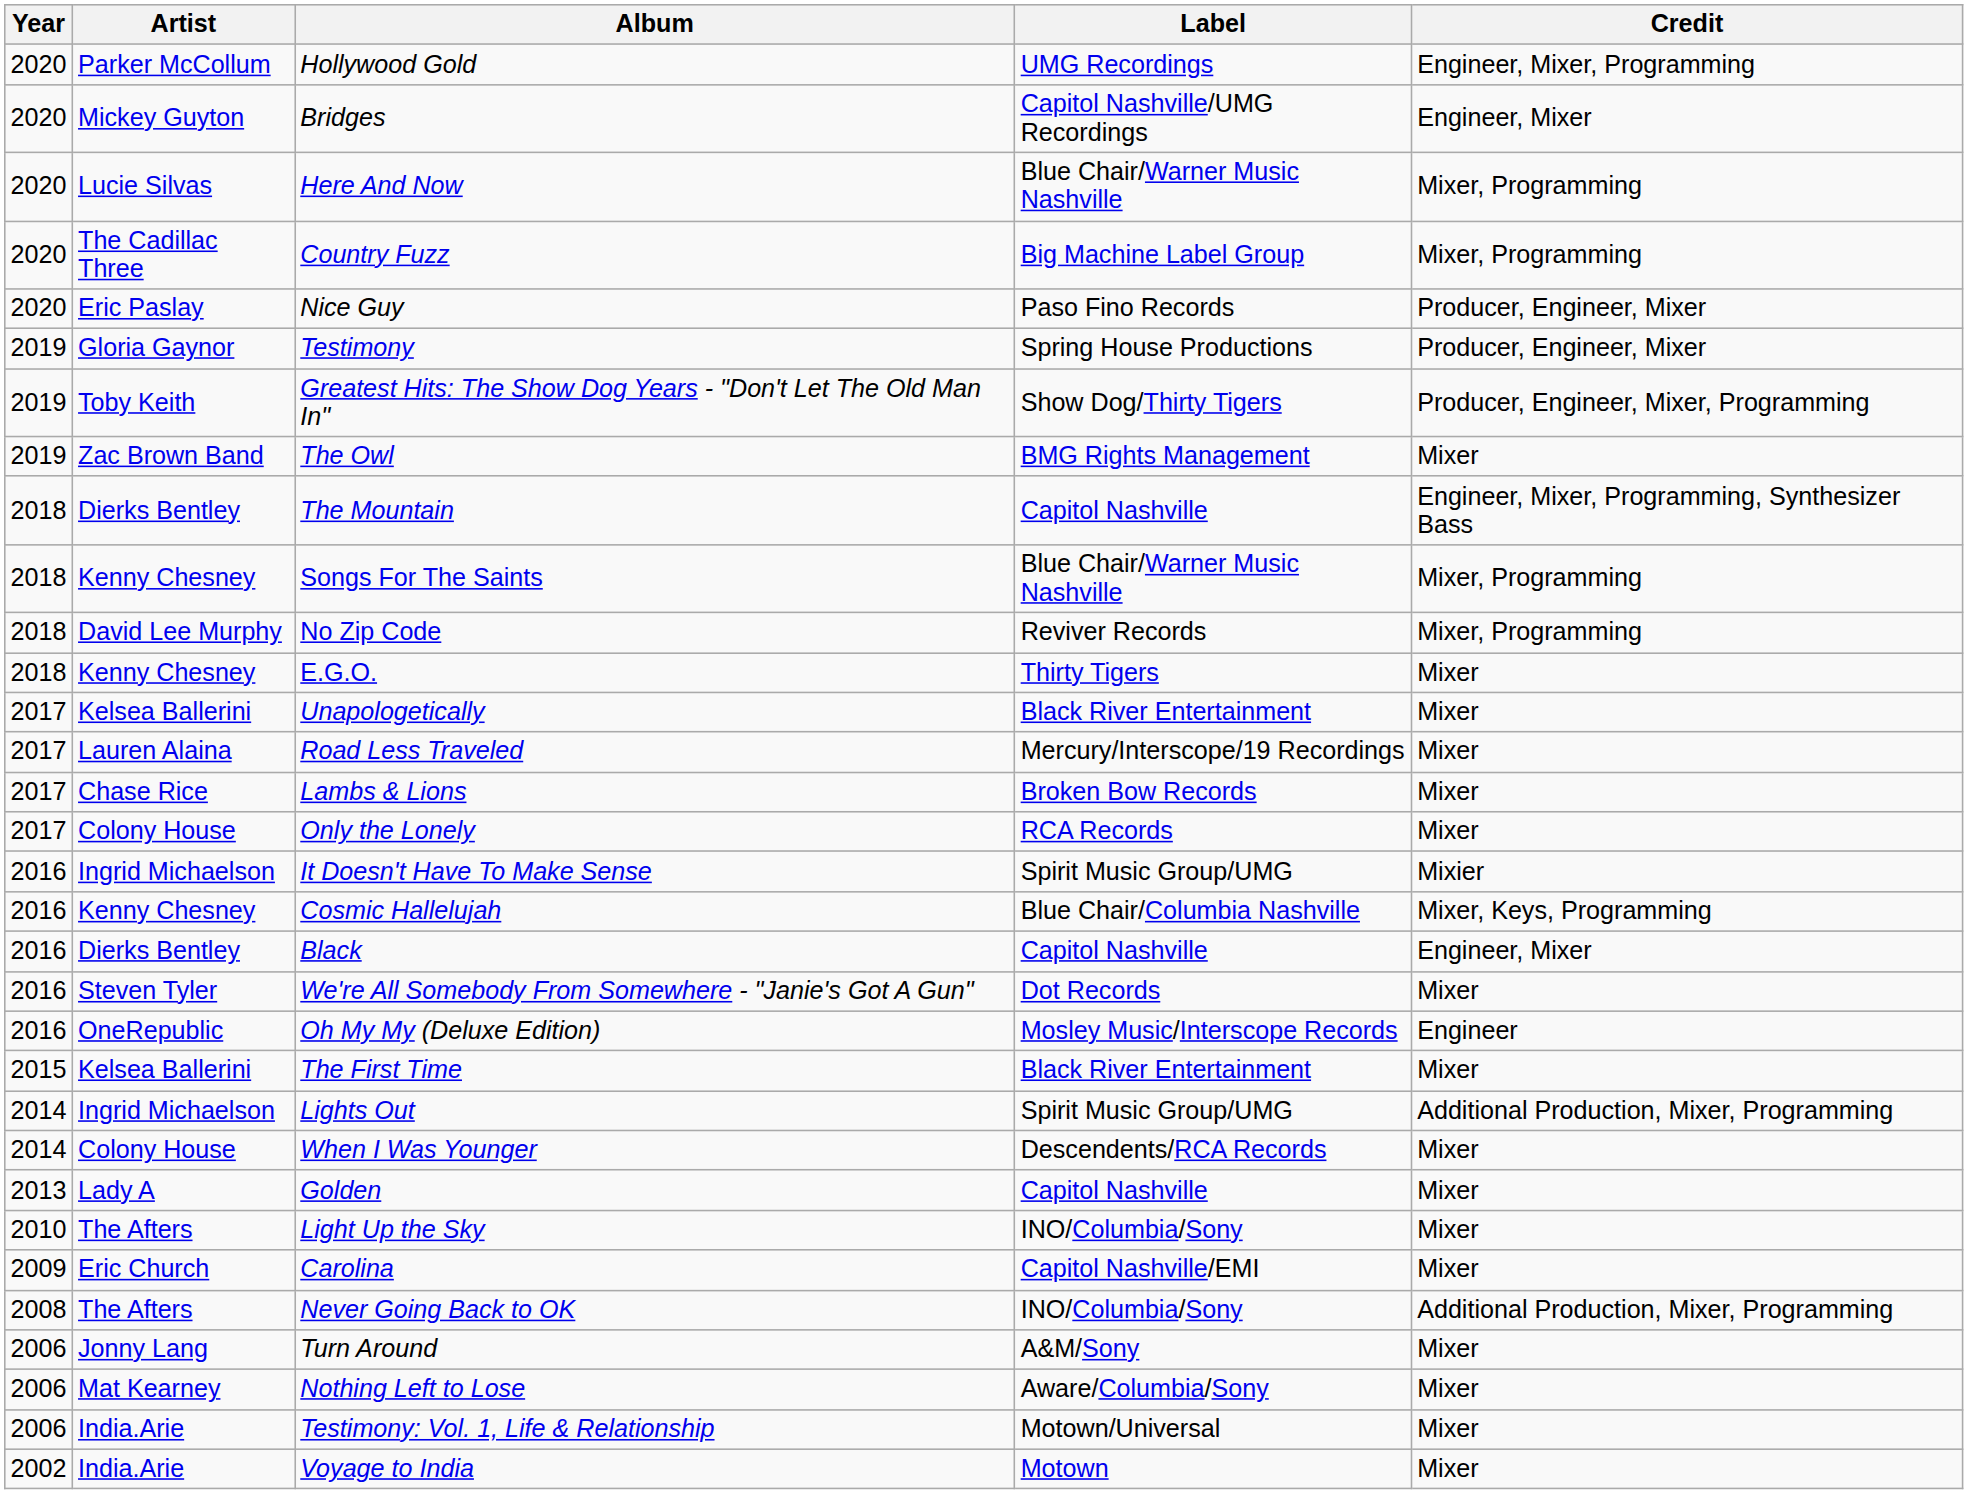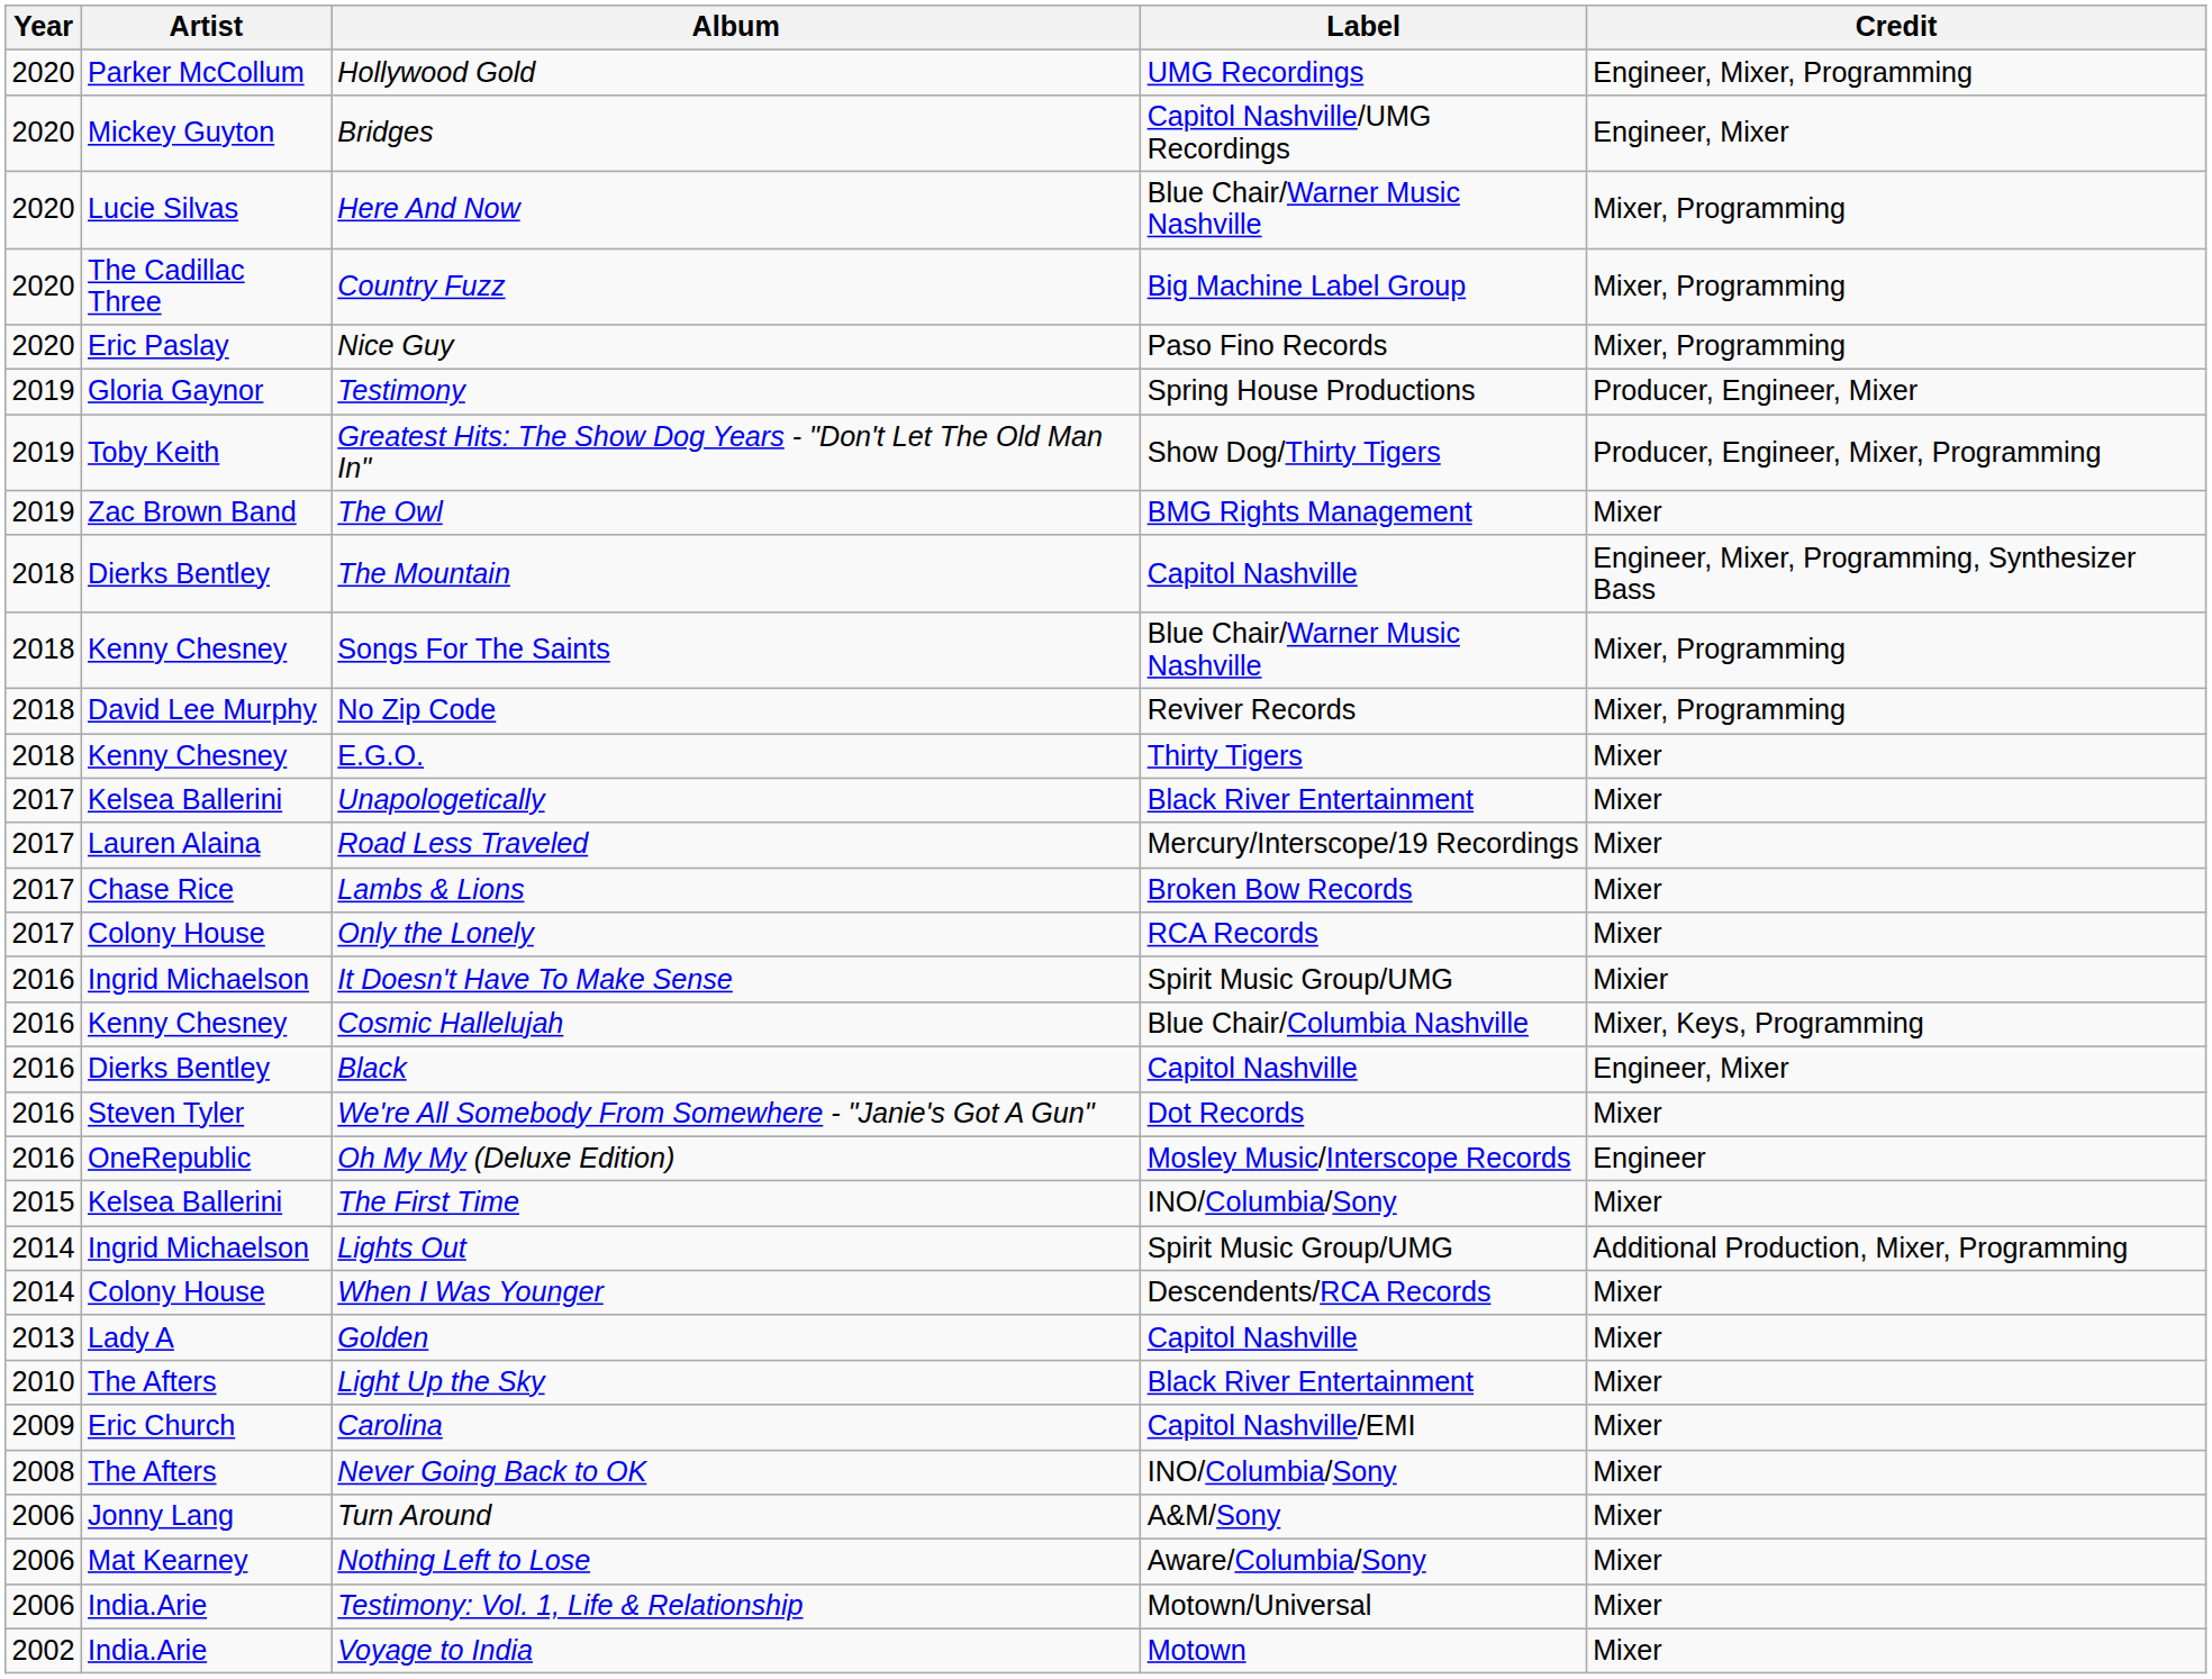Nice Guy | Credit: Producer, Engineer, Mixer -> Mixer, Programming
The First Time | Label: Black River Entertainment -> INO/Columbia/Sony
Light Up the Sky | Label: INO/Columbia/Sony -> Black River Entertainment
Never Going Back to OK | Credit: Additional Production, Mixer, Programming -> Mixer
